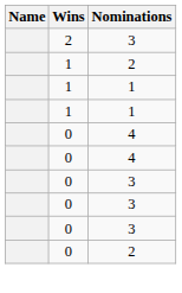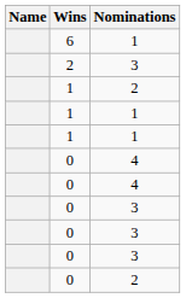+ row: 6 | 1
